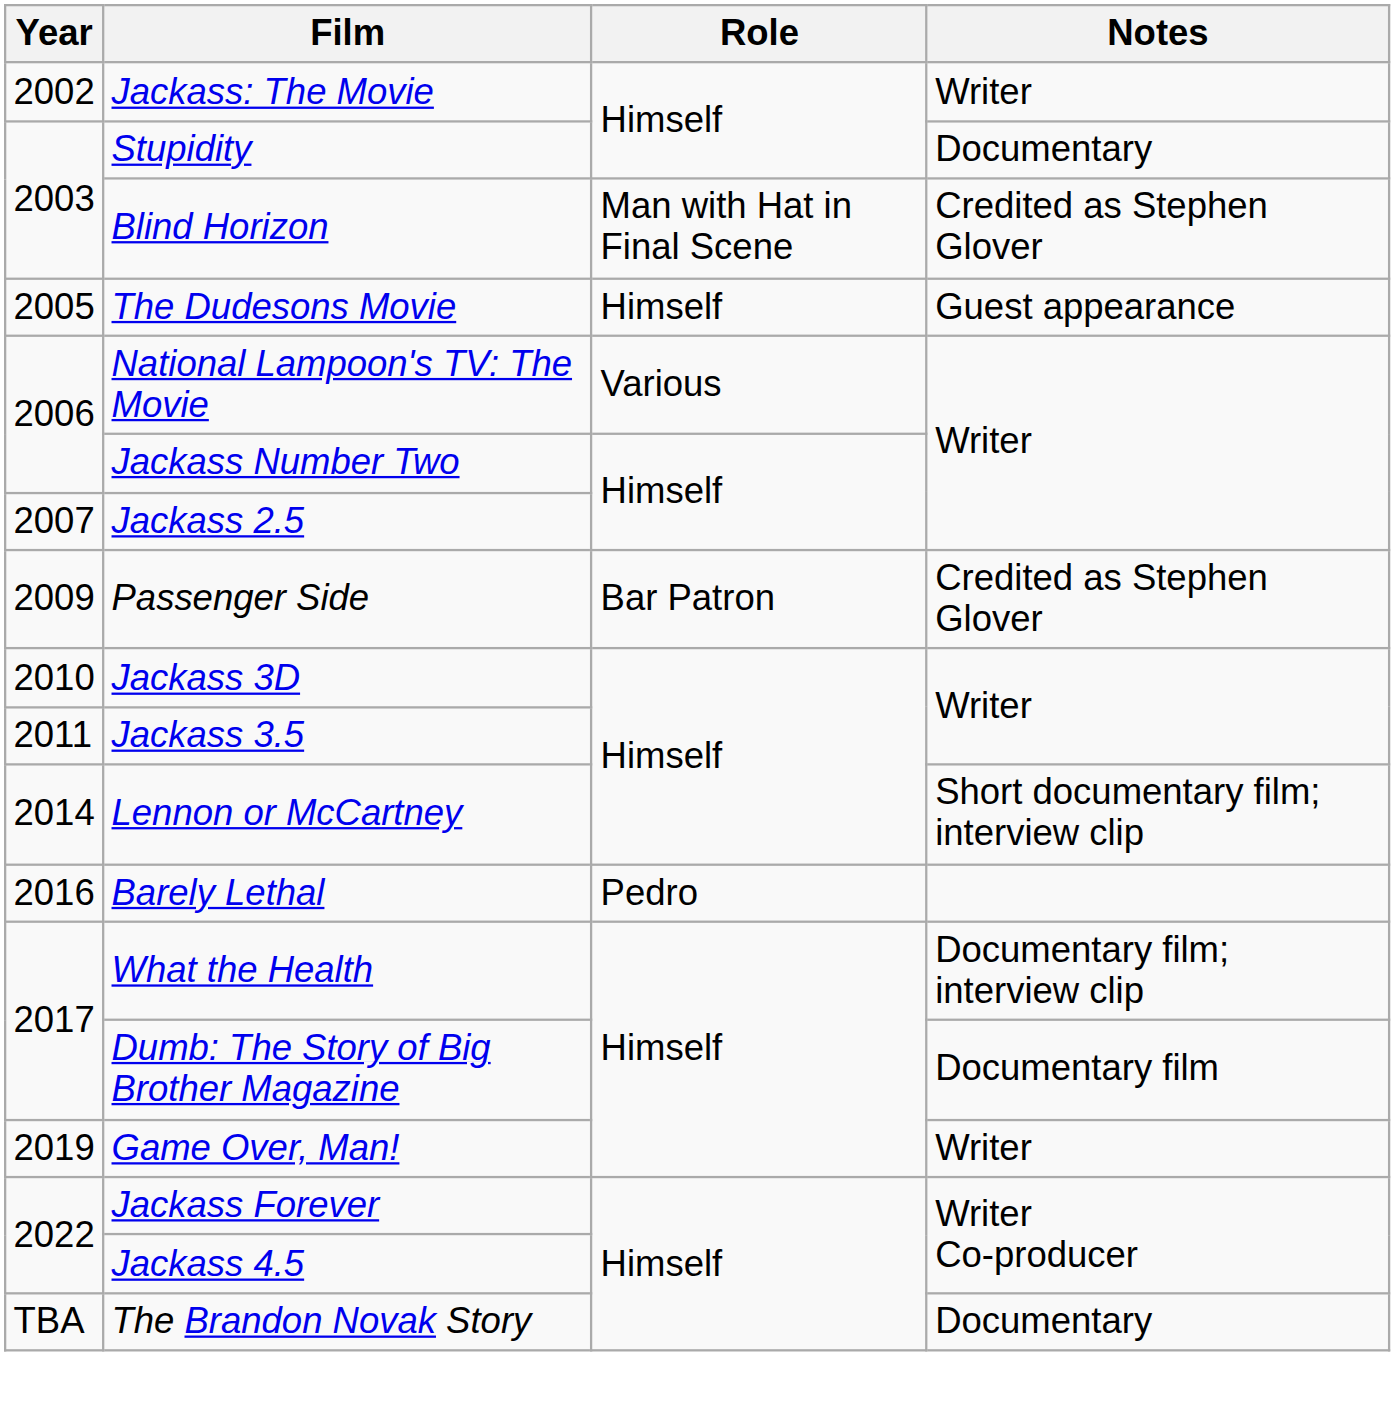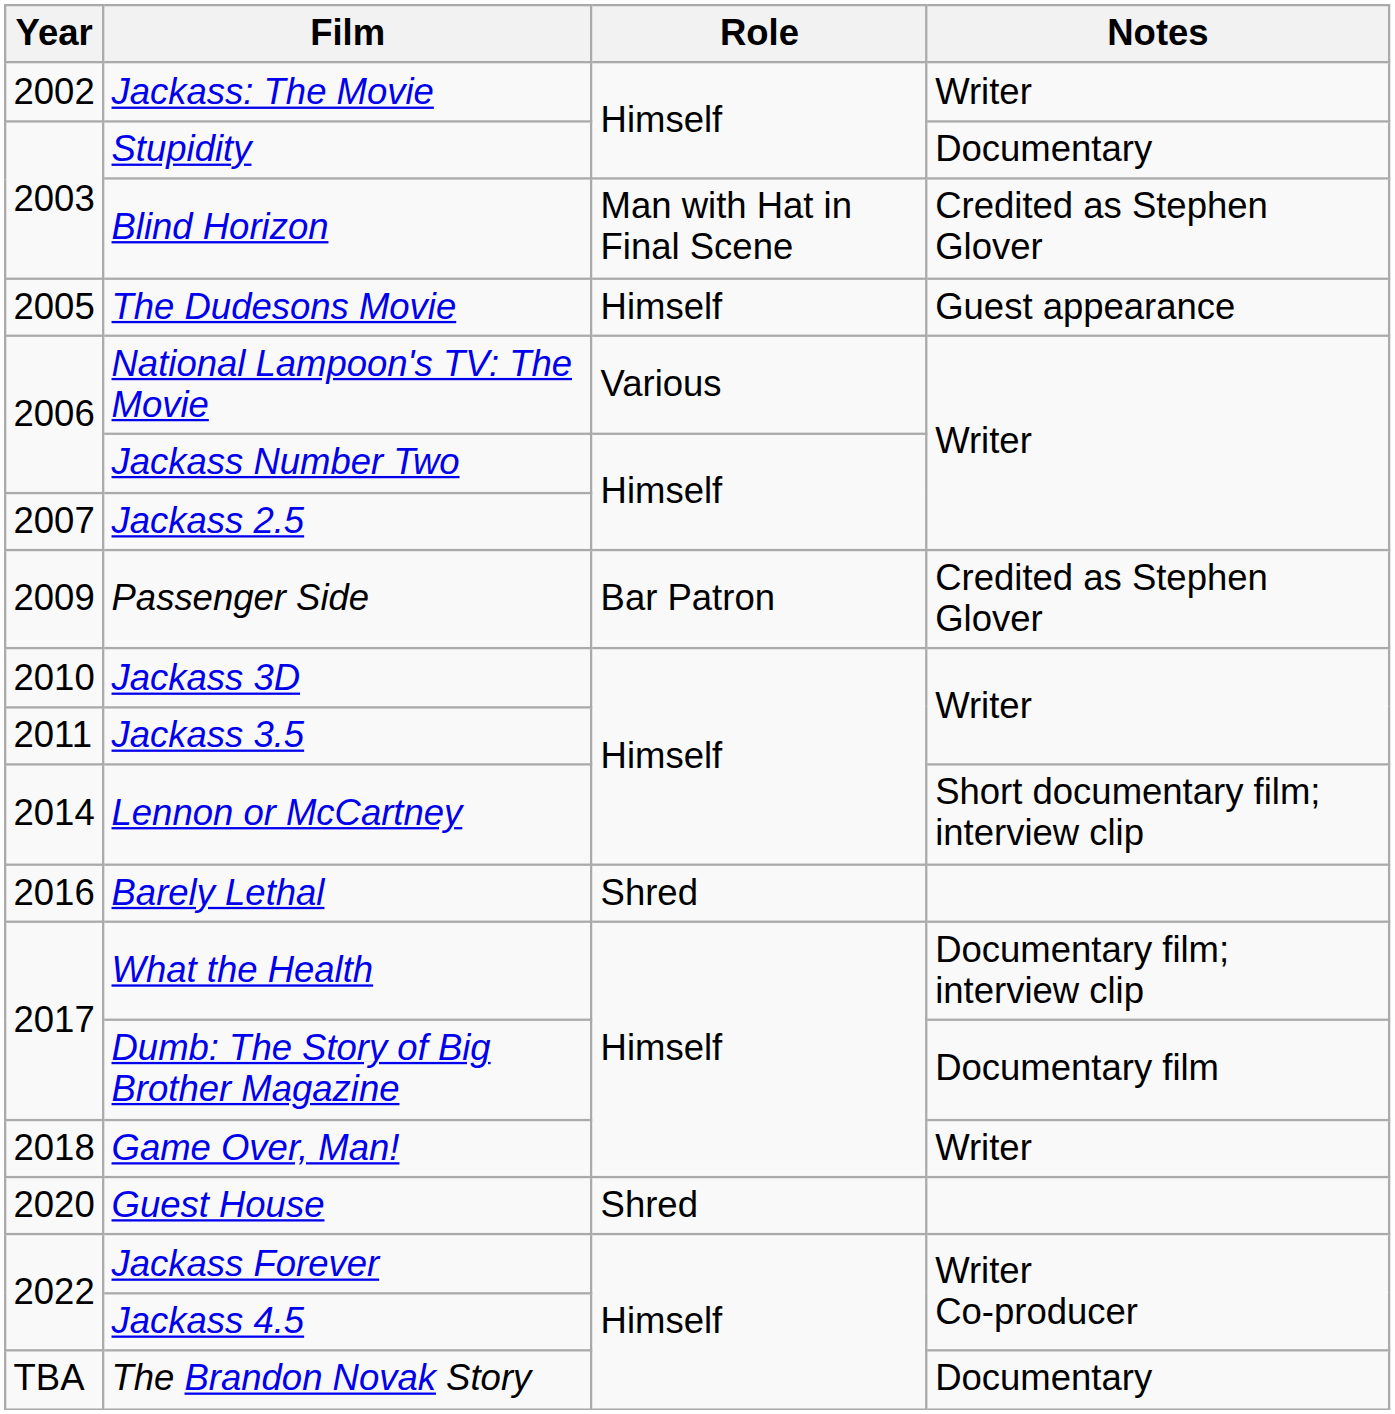Barely Lethal | Role: Pedro -> Shred
Game Over, Man! | Year: 2019 -> 2018
+ row: 2020 | Guest House | Shred
